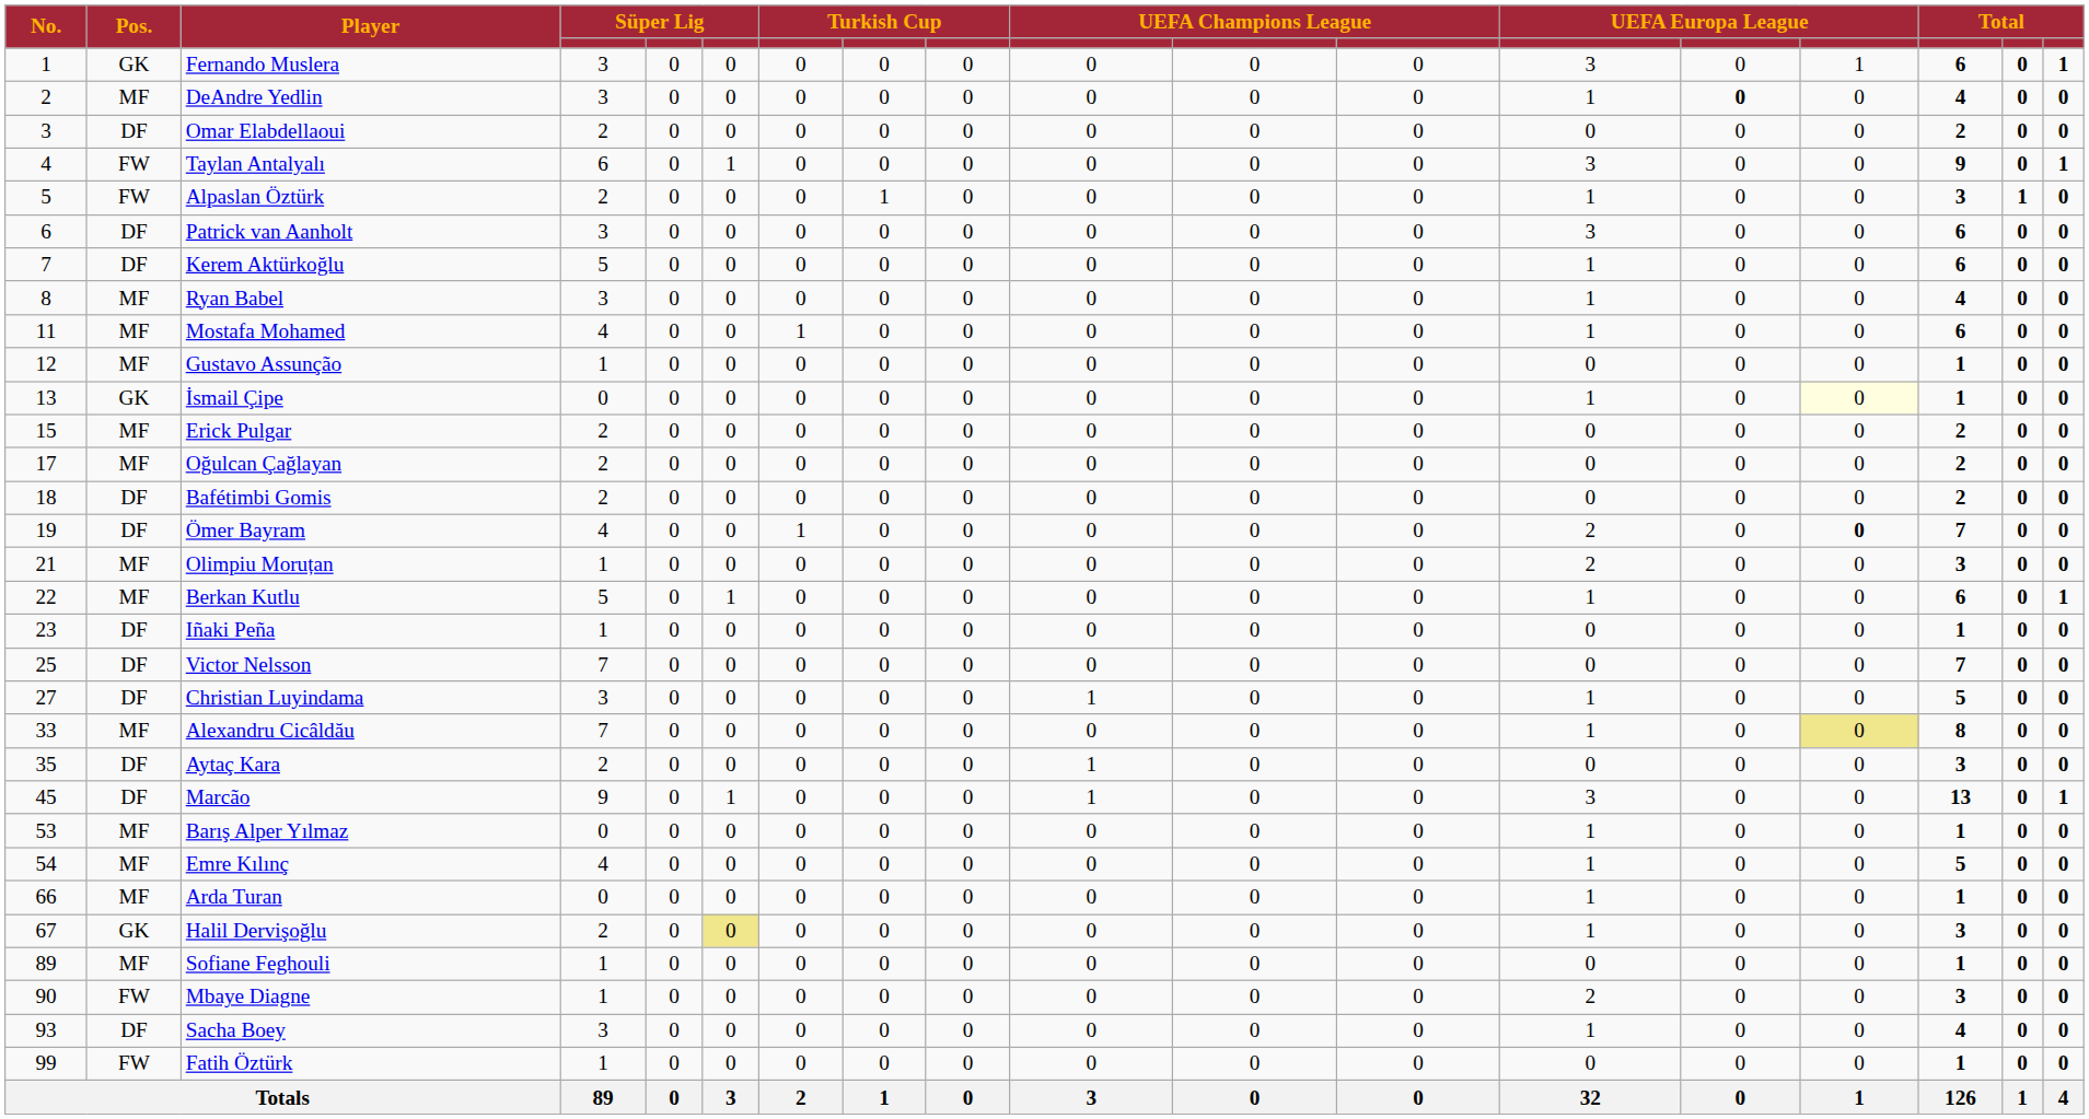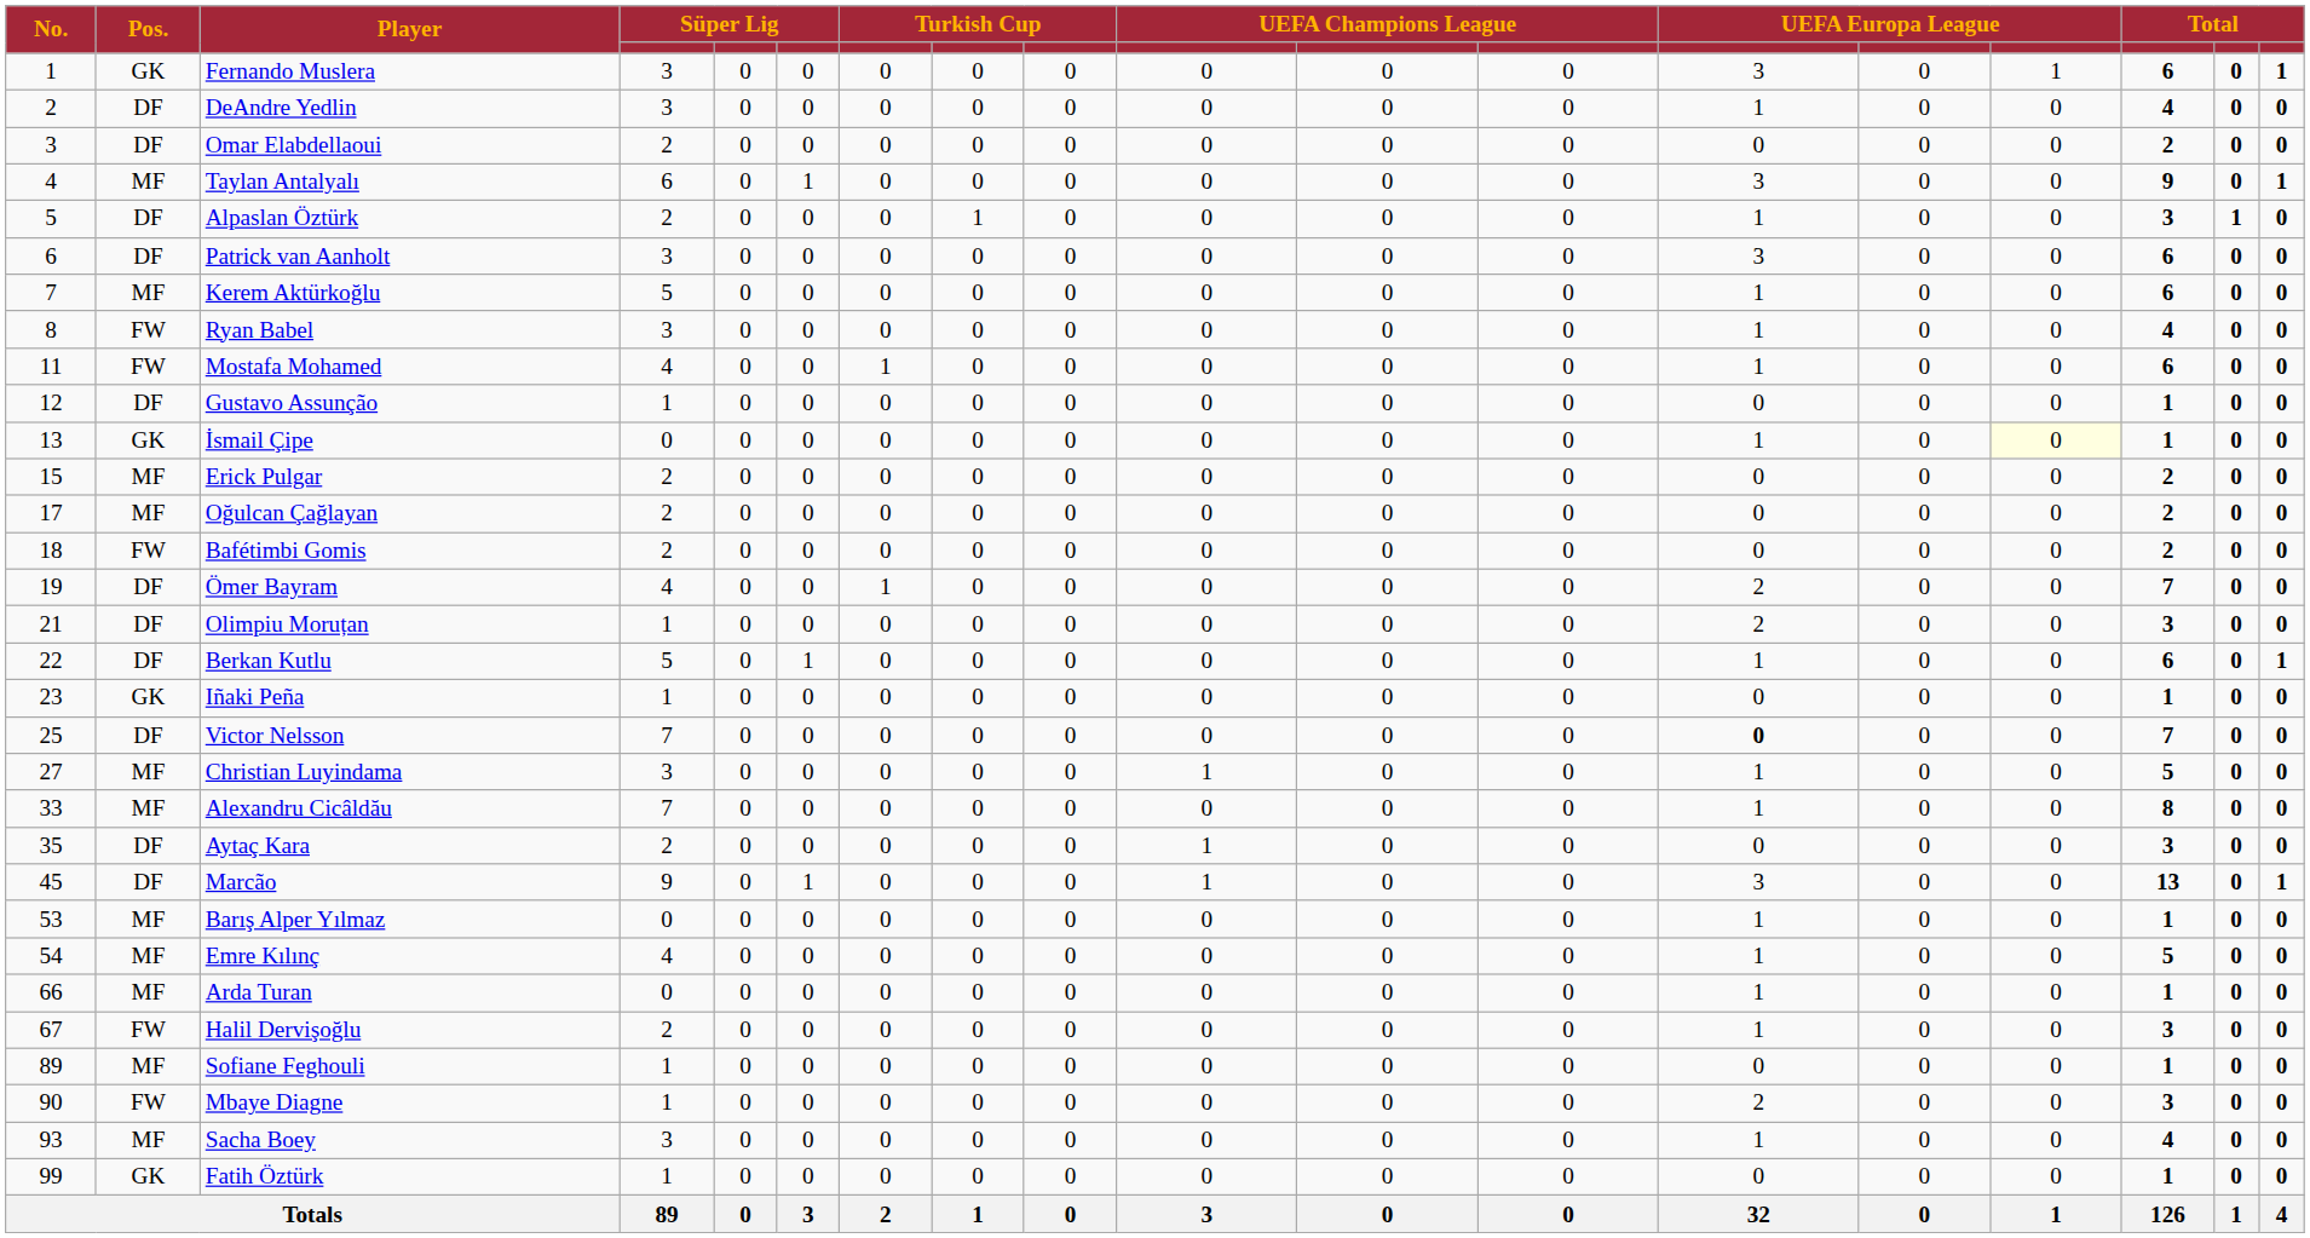DeAndre Yedlin | Pos.: MF -> DF
DeAndre Yedlin | column 14: bold -> normal
Taylan Antalyalı | Pos.: FW -> MF
Alpaslan Öztürk | Pos.: FW -> DF
Kerem Aktürkoğlu | Pos.: DF -> MF
Ryan Babel | Pos.: MF -> FW
Mostafa Mohamed | Pos.: MF -> FW
Gustavo Assunção | Pos.: MF -> DF
Bafétimbi Gomis | Pos.: DF -> FW
Ömer Bayram | column 15: bold -> normal
Olimpiu Moruțan | Pos.: MF -> DF
Berkan Kutlu | Pos.: MF -> DF
Iñaki Peña | Pos.: DF -> GK
Victor Nelsson | column 13: normal -> bold
Christian Luyindama | Pos.: DF -> MF
Alexandru Cicâldău | column 15: khaki background -> no background
Halil Dervişoğlu | Pos.: GK -> FW
Halil Dervişoğlu | column 6: khaki background -> no background
Sacha Boey | Pos.: DF -> MF
Fatih Öztürk | Pos.: FW -> GK
